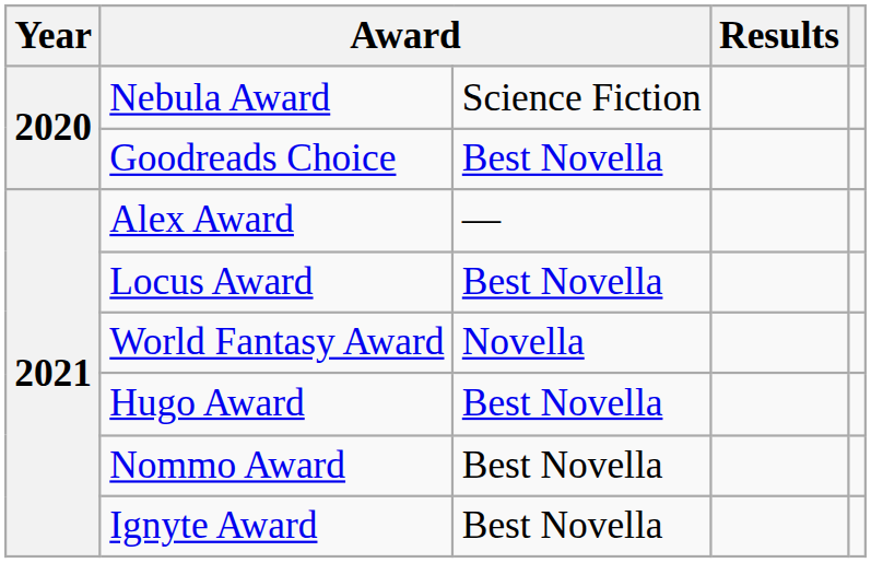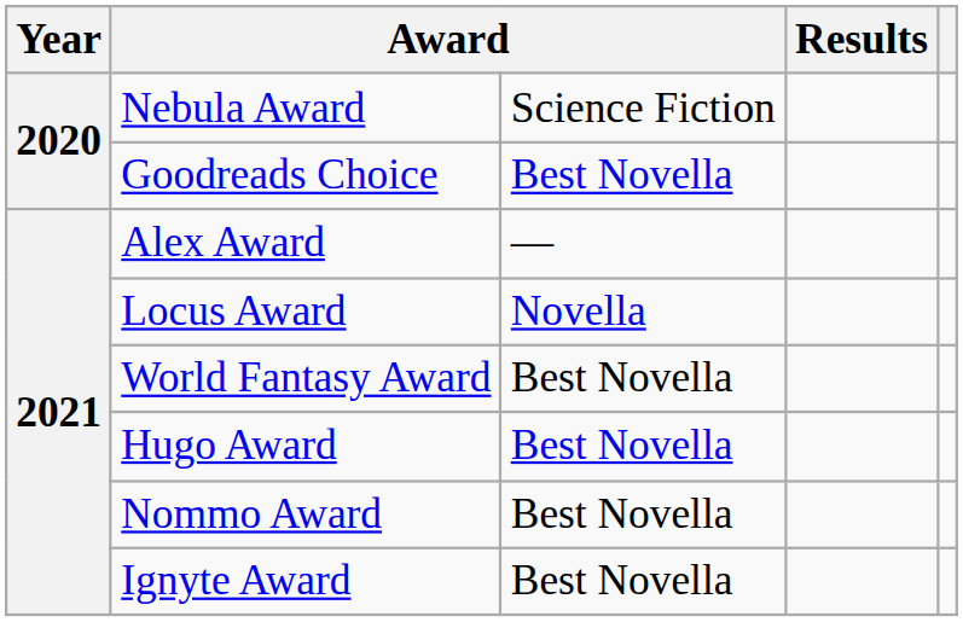Locus Award | column 3: Best Novella -> Novella
World Fantasy Award | column 3: Novella -> Best Novella
